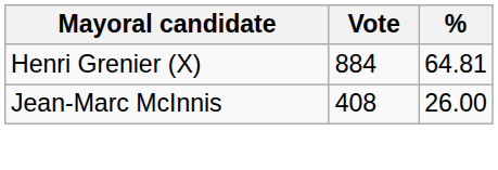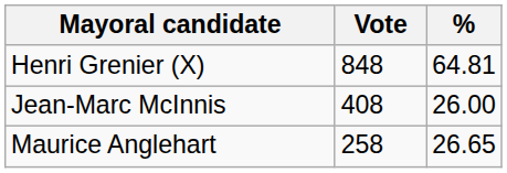Henri Grenier (X) | Vote: 884 -> 848
+ row: Maurice Anglehart | 258 | 26.65
